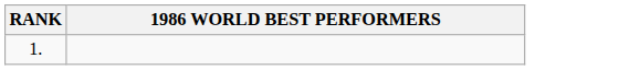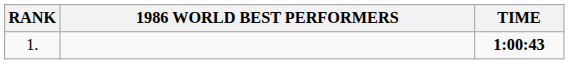+ column: TIME | 1:00:43
